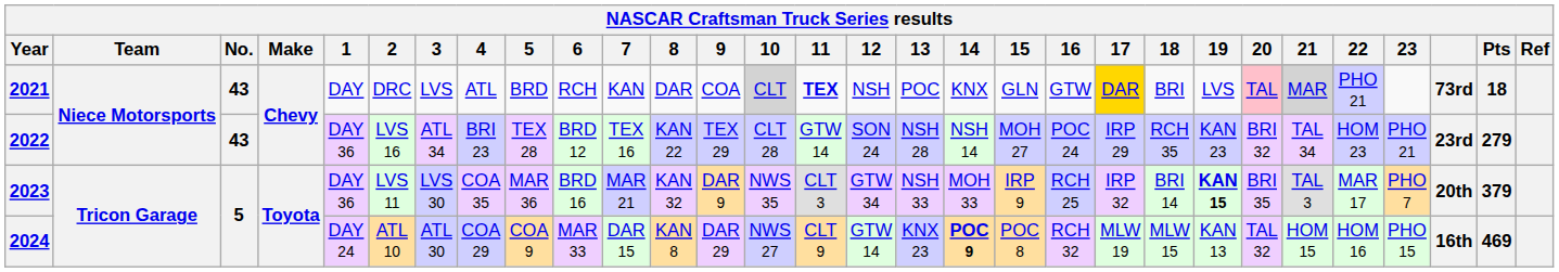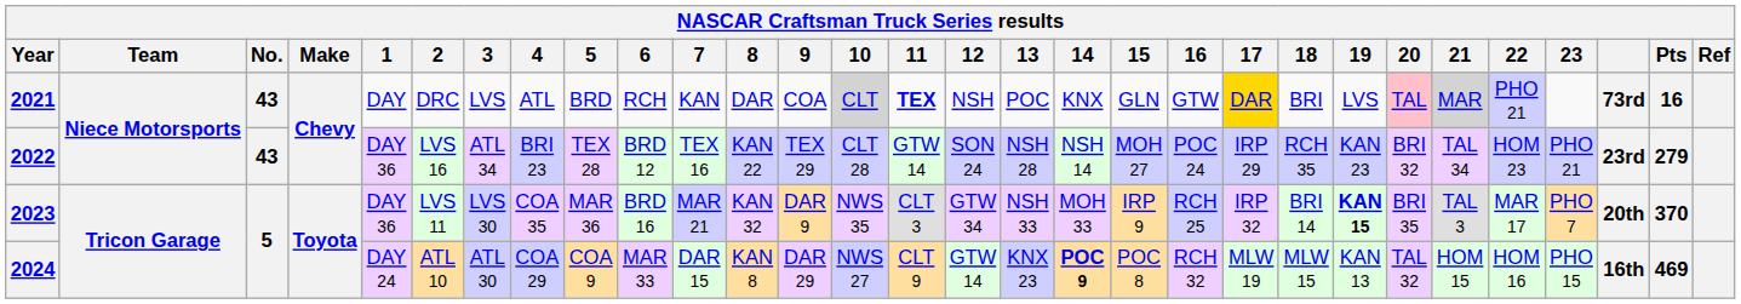2021 | Pts: 18 -> 16
2023 | Pts: 379 -> 370
